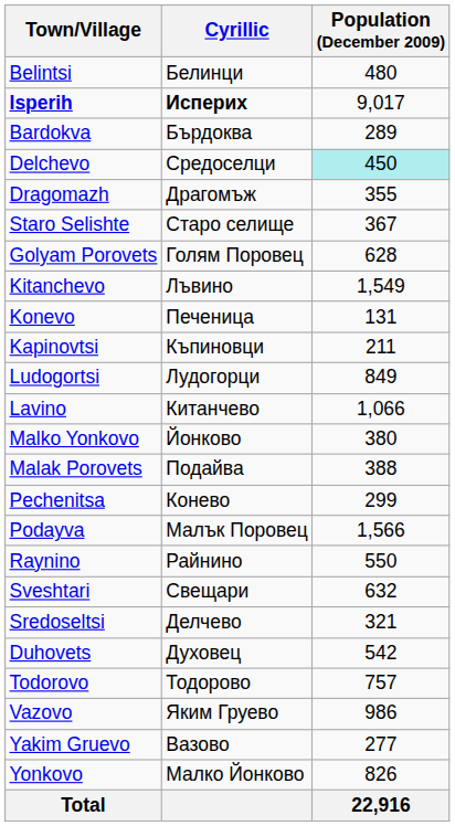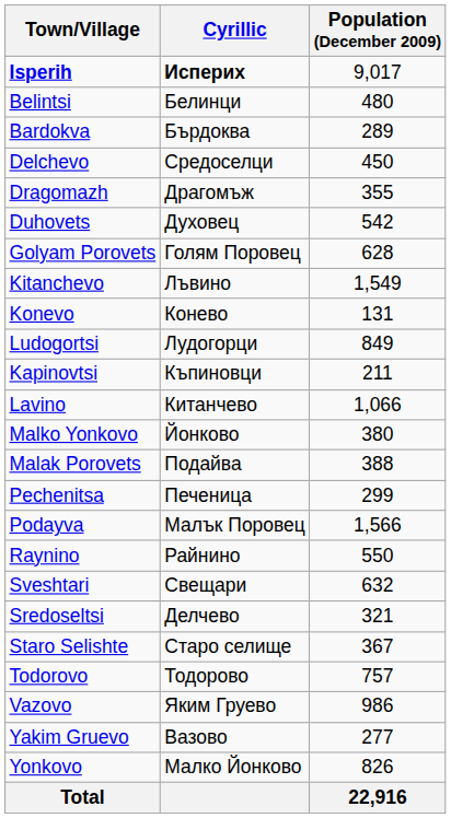rows swapped: Isperih <-> Belintsi
Delchevo | Population (December 2009): paleturquoise background -> no background
rows swapped: Duhovets <-> Staro Selishte
Konevo | Cyrillic: Печеница -> Конево
rows swapped: Kapinovtsi <-> Ludogortsi
Pechenitsa | Cyrillic: Конево -> Печеница
